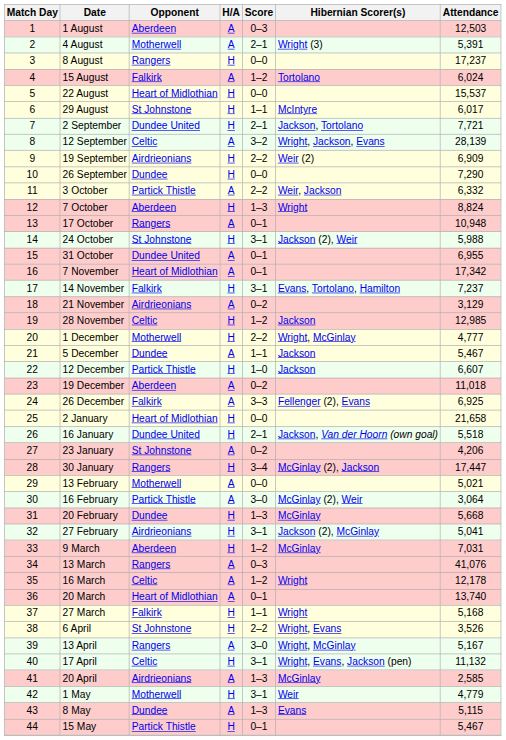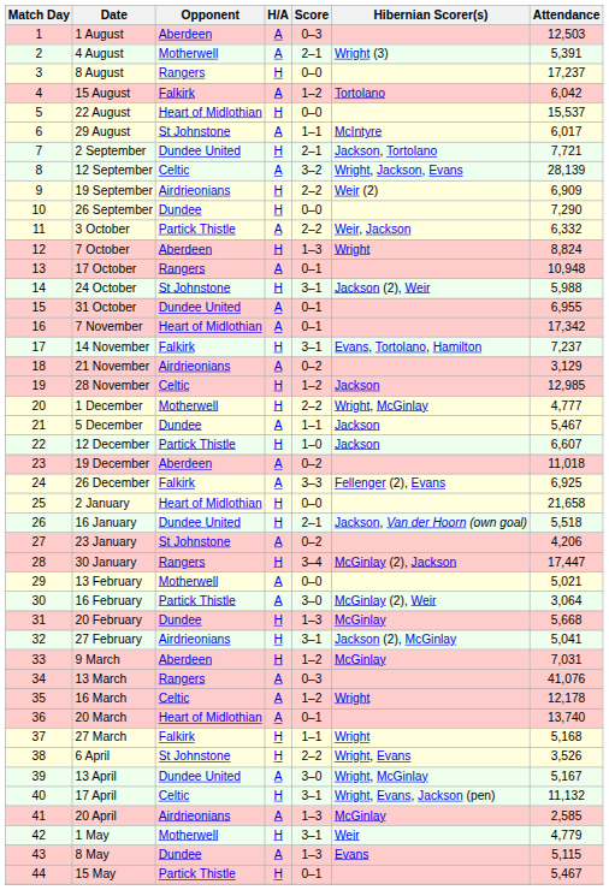15 August | Attendance: 6,024 -> 6,042
29 August | H/A: H -> A
13 April | Opponent: Rangers -> Dundee United
